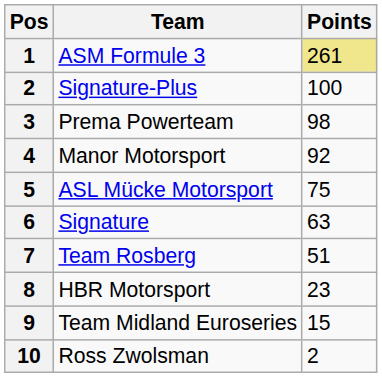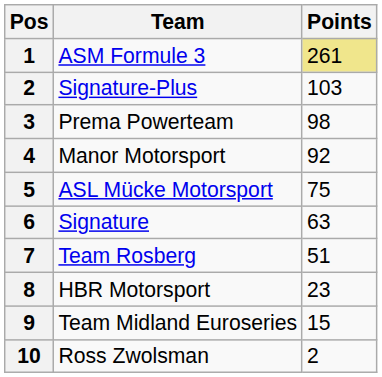Signature-Plus | Points: 100 -> 103
